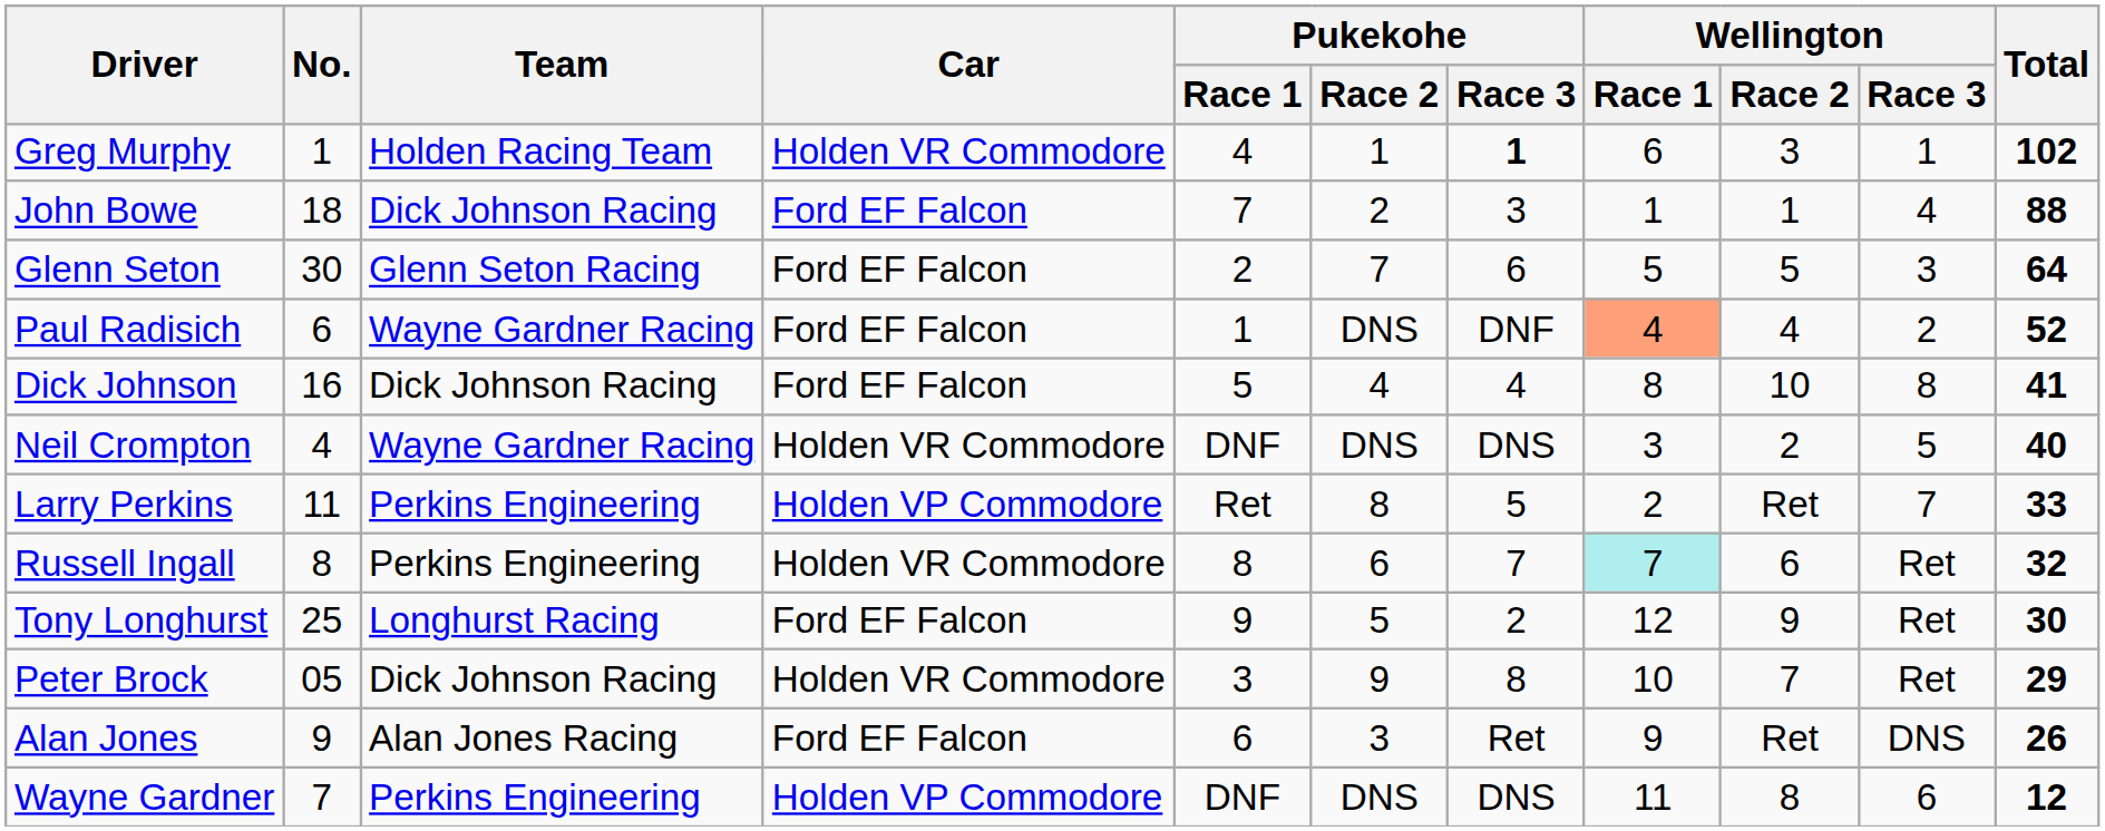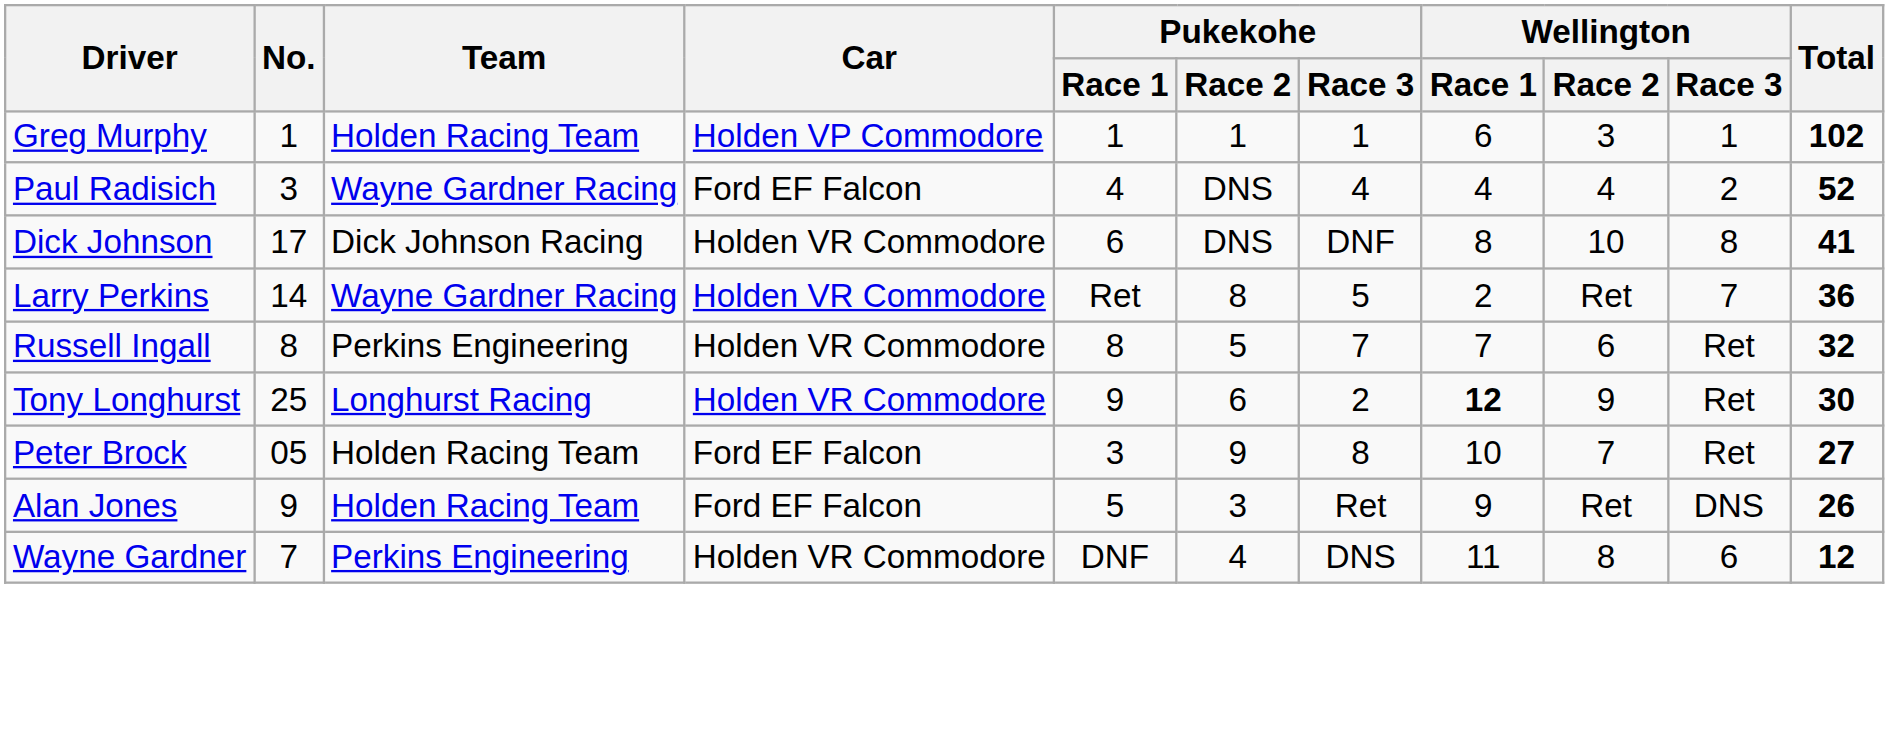Greg Murphy | Car: Holden VR Commodore -> Holden VP Commodore
Greg Murphy | Pukekohe / Race 1: 4 -> 1
Greg Murphy | Pukekohe / Race 3: bold -> normal
- row: John Bowe | 18 | Dick Johnson Racing | Ford EF Falcon | 7 | 2 | 3 | 1 | 1 | 4 | 88
- row: Glenn Seton | 30 | Glenn Seton Racing | Ford EF Falcon | 2 | 7 | 6 | 5 | 5 | 3 | 64
Paul Radisich | No.: 6 -> 3
Paul Radisich | Pukekohe / Race 1: 1 -> 4
Paul Radisich | Pukekohe / Race 3: DNF -> 4
Paul Radisich | Wellington / Race 1: lightsalmon background -> no background
Dick Johnson | No.: 16 -> 17
Dick Johnson | Car: Ford EF Falcon -> Holden VR Commodore
Dick Johnson | Pukekohe / Race 1: 5 -> 6
Dick Johnson | Pukekohe / Race 2: 4 -> DNS
Dick Johnson | Pukekohe / Race 3: 4 -> DNF
- row: Neil Crompton | 4 | Wayne Gardner Racing | Holden VR Commodore | DNF | DNS | DNS | 3 | 2 | 5 | 40
Larry Perkins | No.: 11 -> 14
Larry Perkins | Team: Perkins Engineering -> Wayne Gardner Racing
Larry Perkins | Car: Holden VP Commodore -> Holden VR Commodore
Larry Perkins | Total: 33 -> 36
Russell Ingall | Pukekohe / Race 2: 6 -> 5
Russell Ingall | Wellington / Race 1: paleturquoise background -> no background
Tony Longhurst | Car: Ford EF Falcon -> Holden VR Commodore
Tony Longhurst | Pukekohe / Race 2: 5 -> 6
Tony Longhurst | Wellington / Race 1: normal -> bold
Peter Brock | Team: Dick Johnson Racing -> Holden Racing Team
Peter Brock | Car: Holden VR Commodore -> Ford EF Falcon
Peter Brock | Total: 29 -> 27
Alan Jones | Team: Alan Jones Racing -> Holden Racing Team
Alan Jones | Pukekohe / Race 1: 6 -> 5
Wayne Gardner | Car: Holden VP Commodore -> Holden VR Commodore
Wayne Gardner | Pukekohe / Race 2: DNS -> 4
